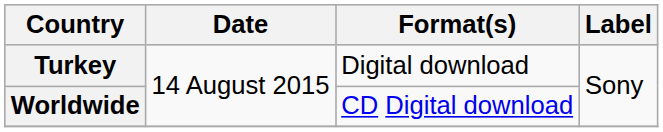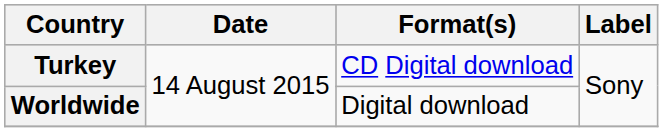Turkey | Format(s): Digital download -> CD Digital download
Worldwide | Format(s): CD Digital download -> Digital download
